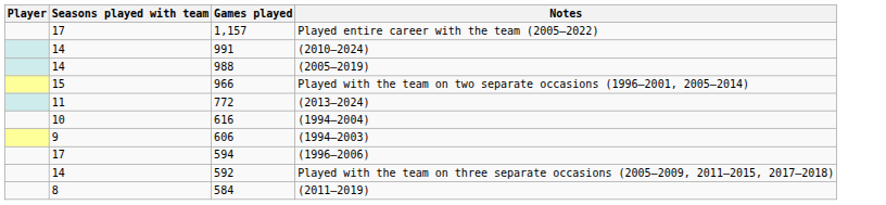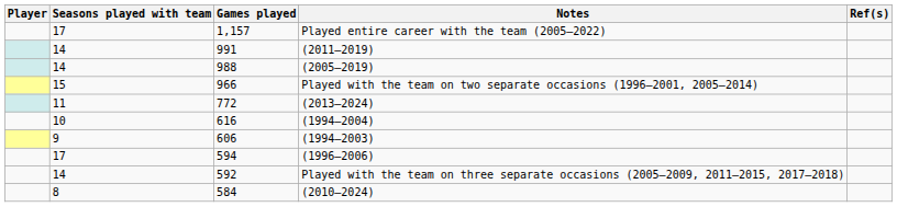+ column: Ref(s)
991 | Notes: (2010–2024) -> (2011–2019)
584 | Notes: (2011–2019) -> (2010–2024)
